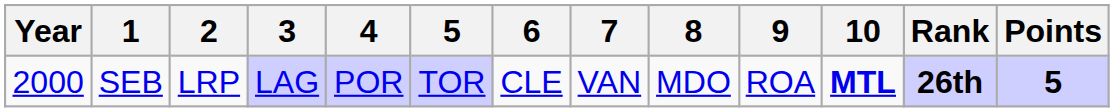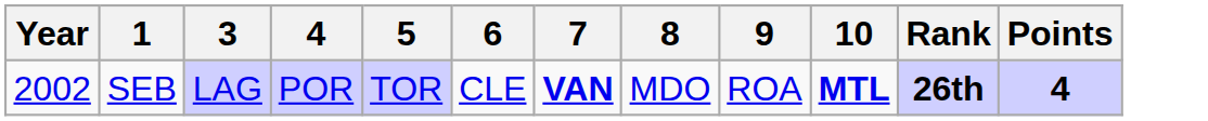- column: 2 | LRP
SEB | Year: 2000 -> 2002
SEB | 7: normal -> bold
SEB | Points: 5 -> 4
